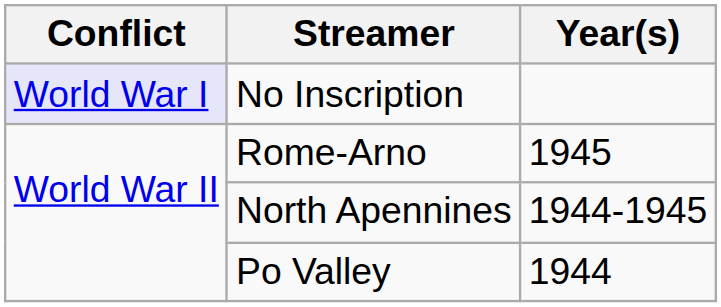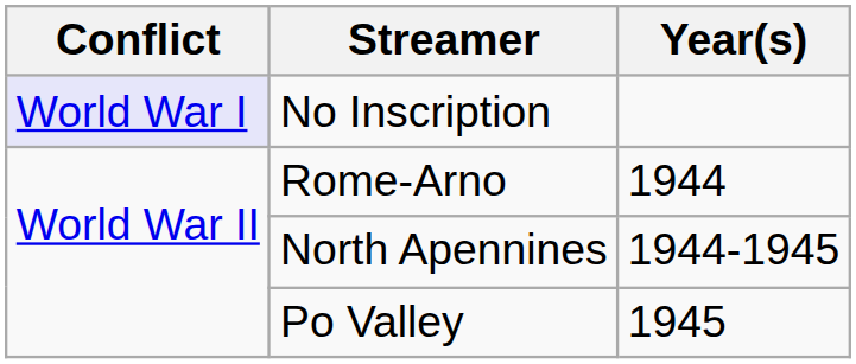Rome-Arno | Year(s): 1945 -> 1944
Po Valley | Year(s): 1944 -> 1945
